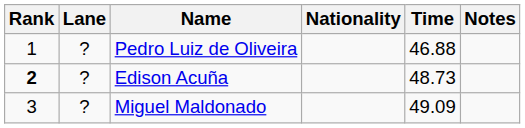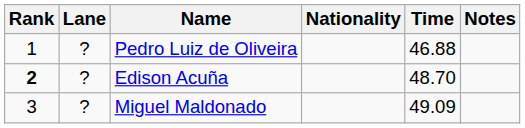Edison Acuña | Time: 48.73 -> 48.70
